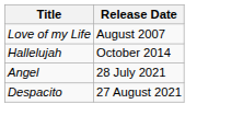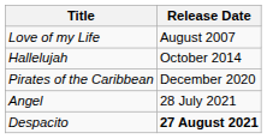+ row: Pirates of the Caribbean | December 2020
Despacito | Release Date: normal -> bold
